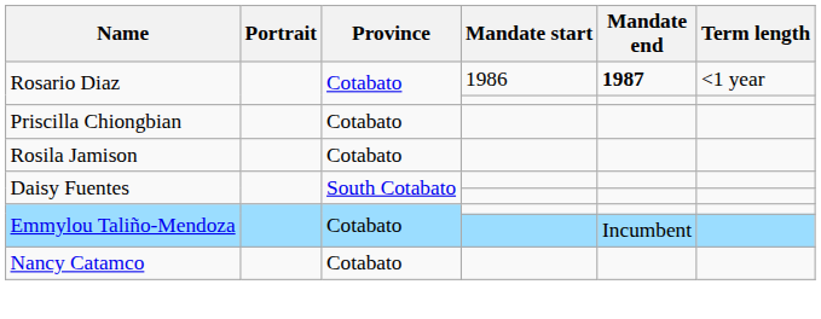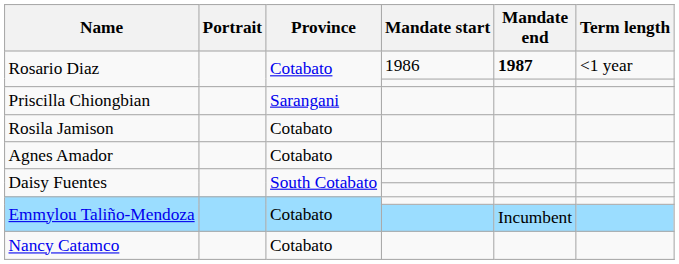Priscilla Chiongbian | Province: Cotabato -> Sarangani
+ row: Agnes Amador | Cotabato
